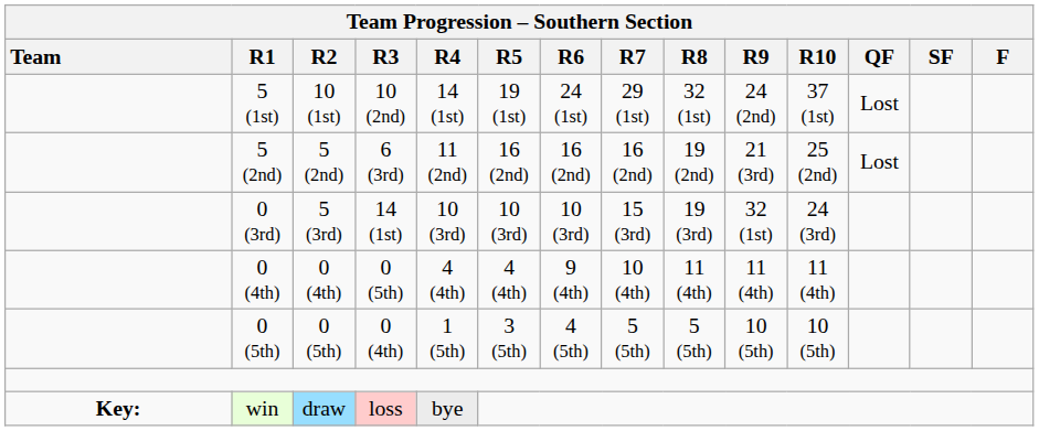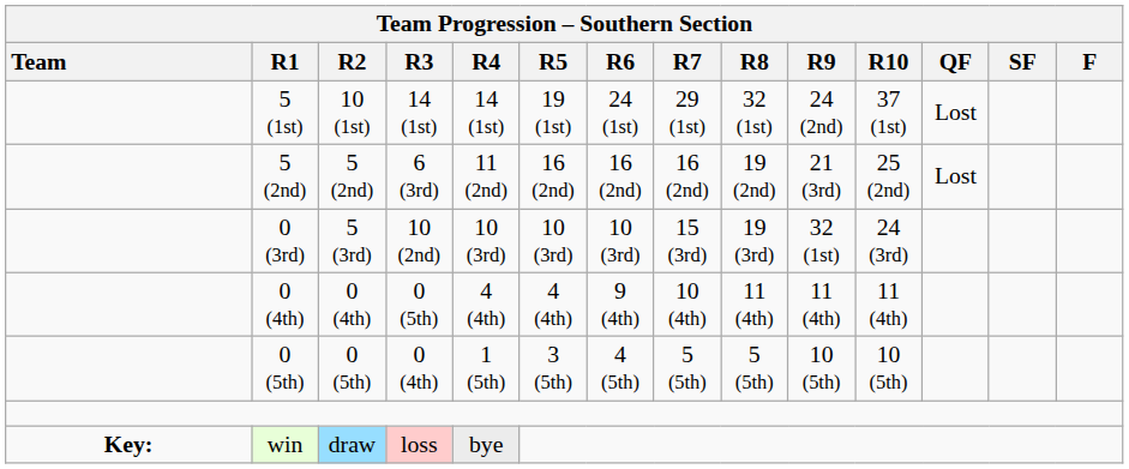5 (1st) | Team Progression – Southern Section / R3: 10 (2nd) -> 14 (1st)
0 (3rd) | Team Progression – Southern Section / R3: 14 (1st) -> 10 (2nd)
